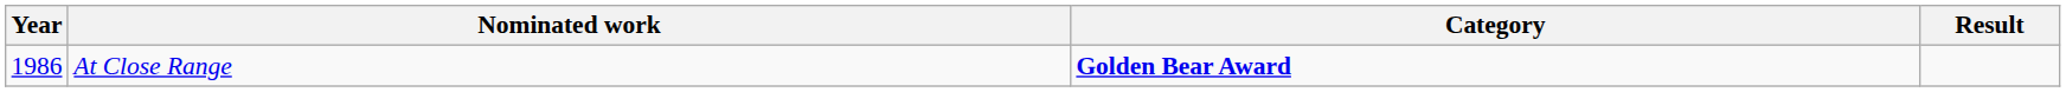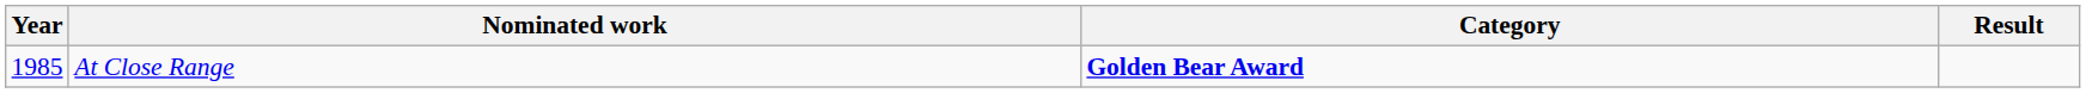At Close Range | Year: 1986 -> 1985
